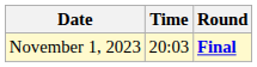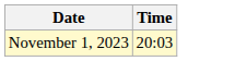- column: Round | Final
